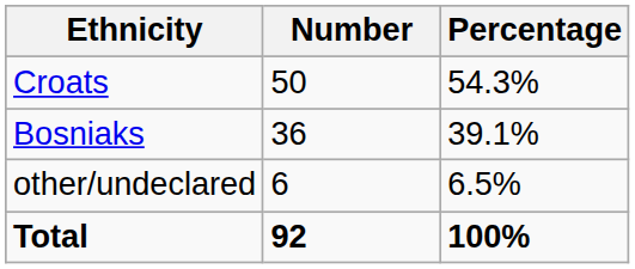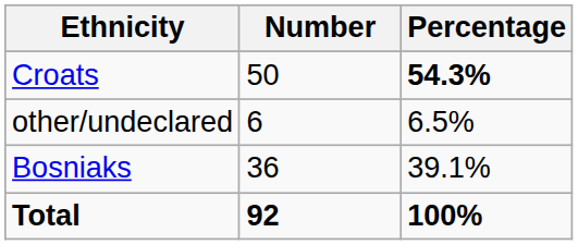Croats | Percentage: normal -> bold
rows swapped: Bosniaks <-> other/undeclared
